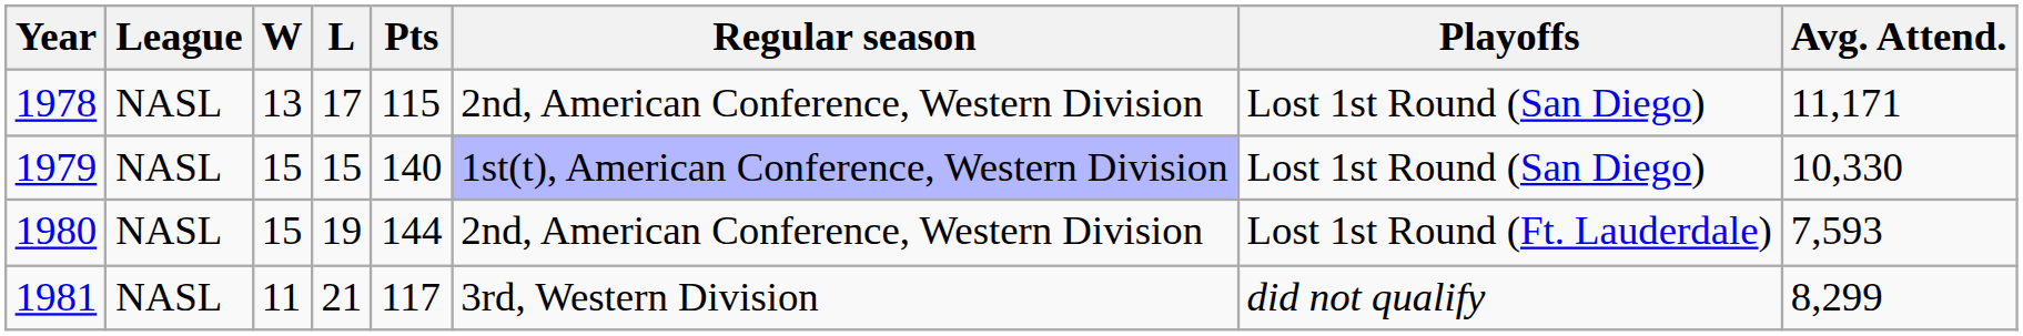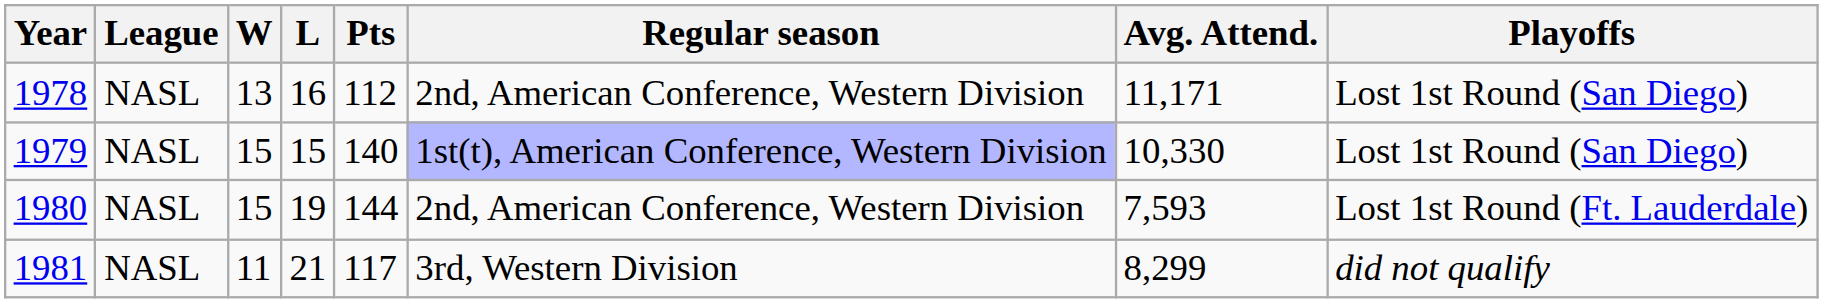columns swapped: Playoffs <-> Avg. Attend.
1978 | L: 17 -> 16
1978 | Pts: 115 -> 112
